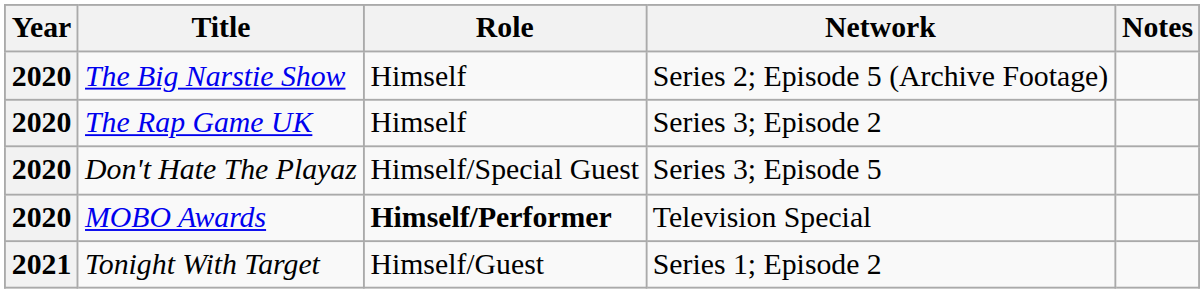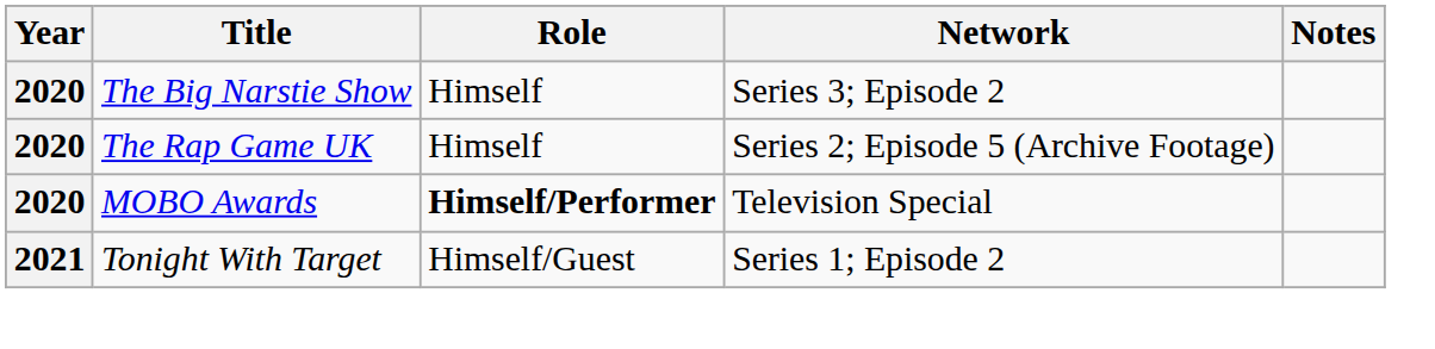The Big Narstie Show | Network: Series 2; Episode 5 (Archive Footage) -> Series 3; Episode 2
The Rap Game UK | Network: Series 3; Episode 2 -> Series 2; Episode 5 (Archive Footage)
- row: 2020 | Don't Hate The Playaz | Himself/Special Guest | Series 3; Episode 5
